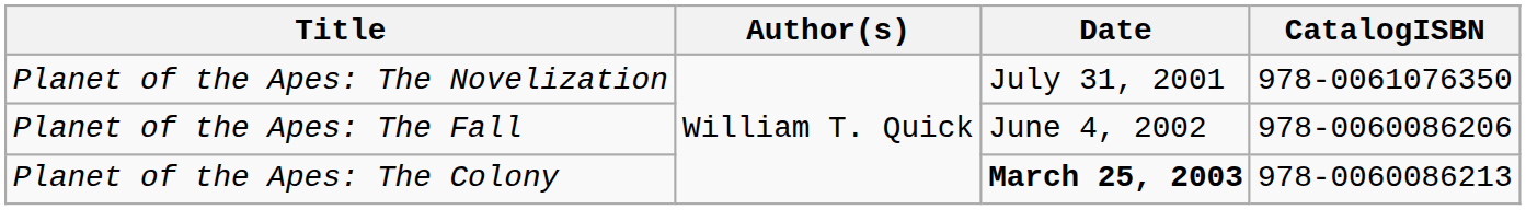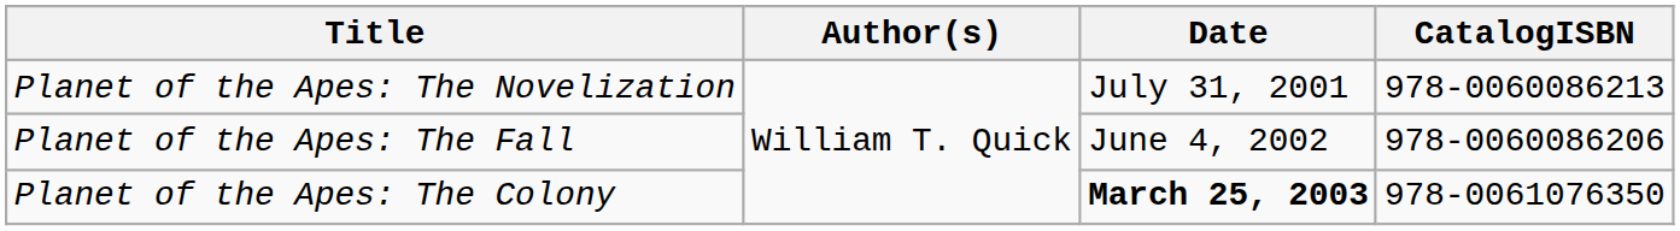Planet of the Apes: The Novelization | CatalogISBN: 978-0061076350 -> 978-0060086213
Planet of the Apes: The Colony | CatalogISBN: 978-0060086213 -> 978-0061076350
